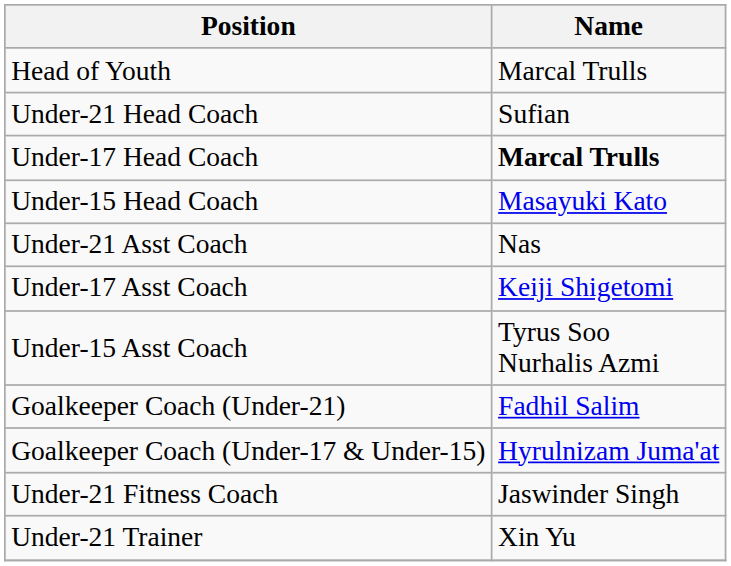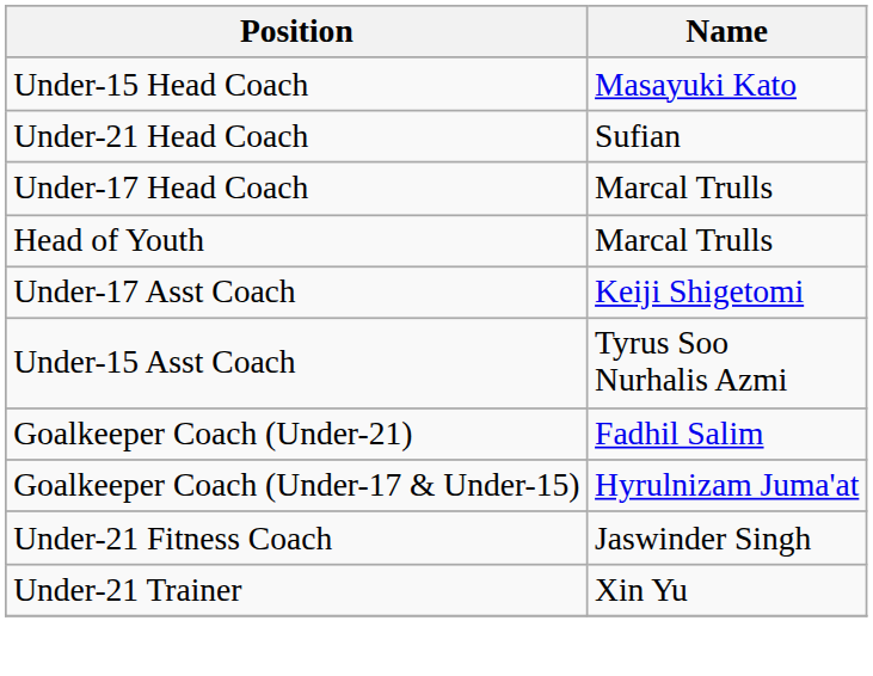rows swapped: Head of Youth <-> Under-15 Head Coach
Under-17 Head Coach | Name: bold -> normal
- row: Under-21 Asst Coach | Nas
